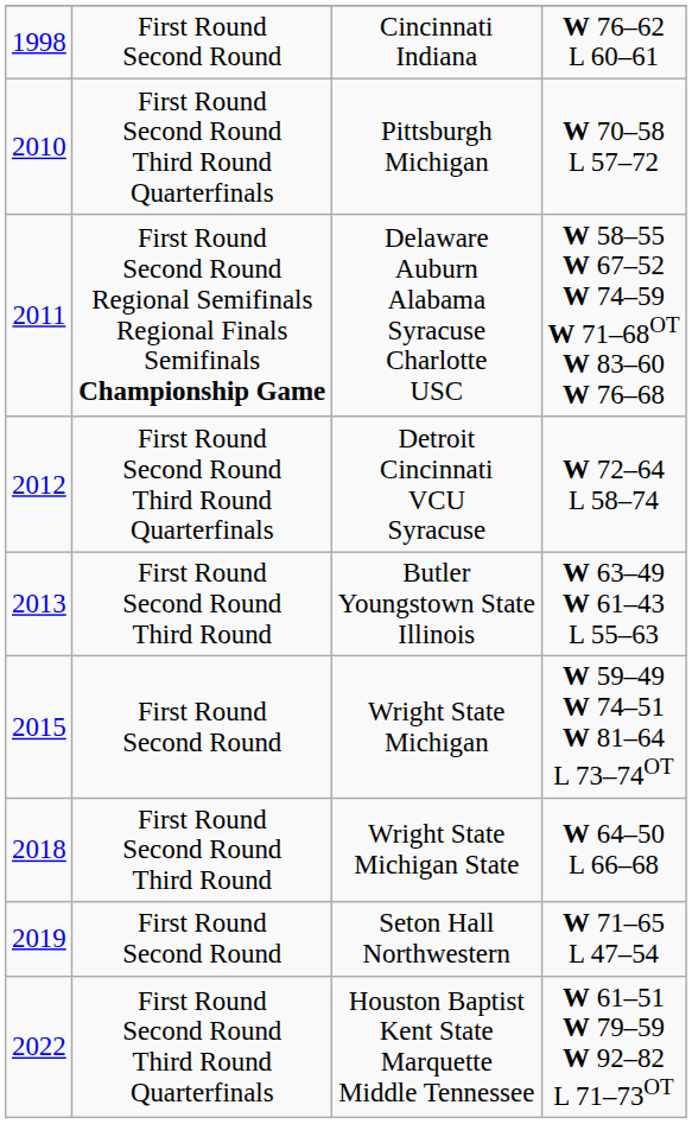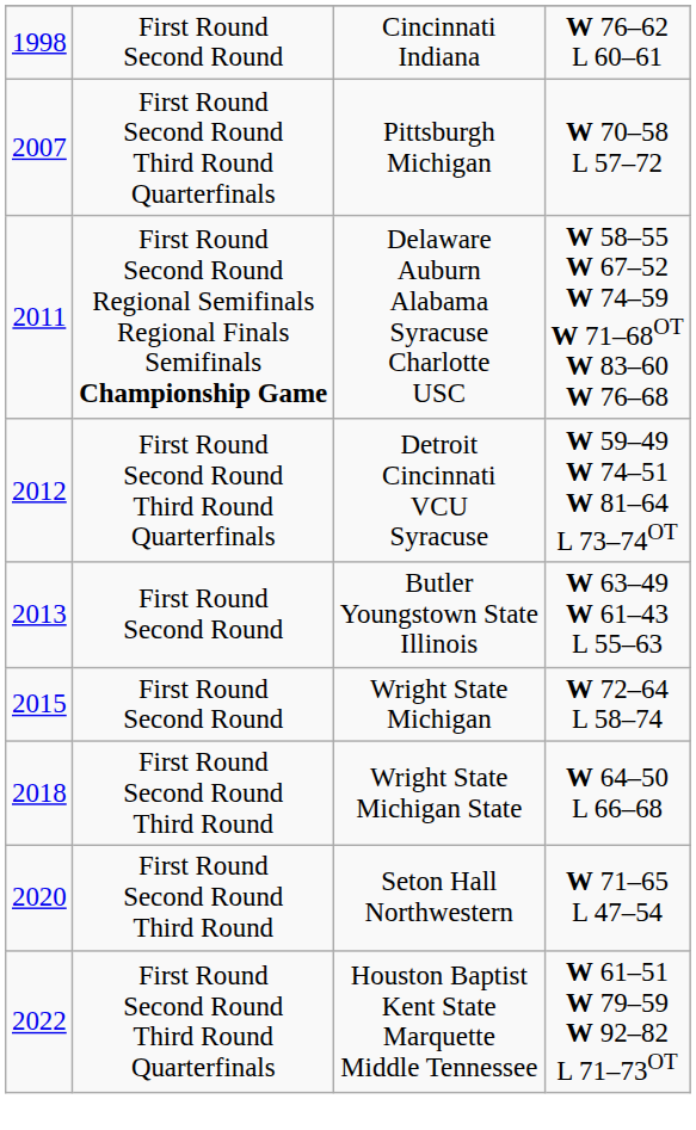Pittsburgh Michigan | column 1: 2010 -> 2007
Detroit Cincinnati VCU Syracuse | column 4: W 72–64 L 58–74 -> W 59–49 W 74–51 W 81–64 L 73–74OT
Butler Youngstown State Illinois | column 2: First Round Second Round Third Round -> First Round Second Round
Wright State Michigan | column 4: W 59–49 W 74–51 W 81–64 L 73–74OT -> W 72–64 L 58–74
Seton Hall Northwestern | column 1: 2019 -> 2020
Seton Hall Northwestern | column 2: First Round Second Round -> First Round Second Round Third Round
